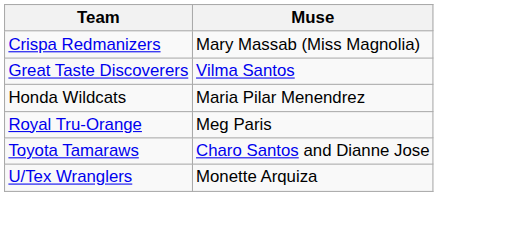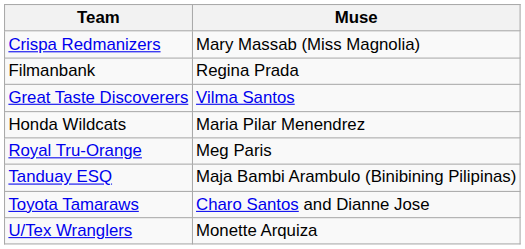+ row: Filmanbank | Regina Prada
+ row: Tanduay ESQ | Maja Bambi Arambulo (Binibining Pilipinas)
